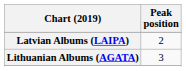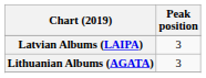Latvian Albums (LAIPA) | Peak position: 2 -> 3
